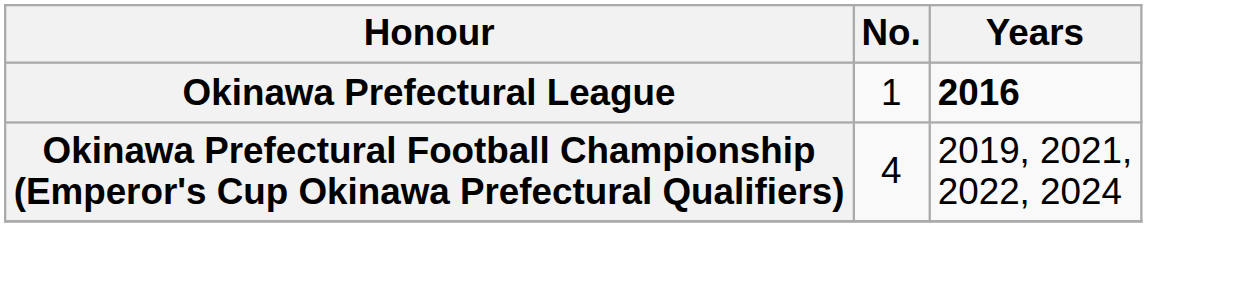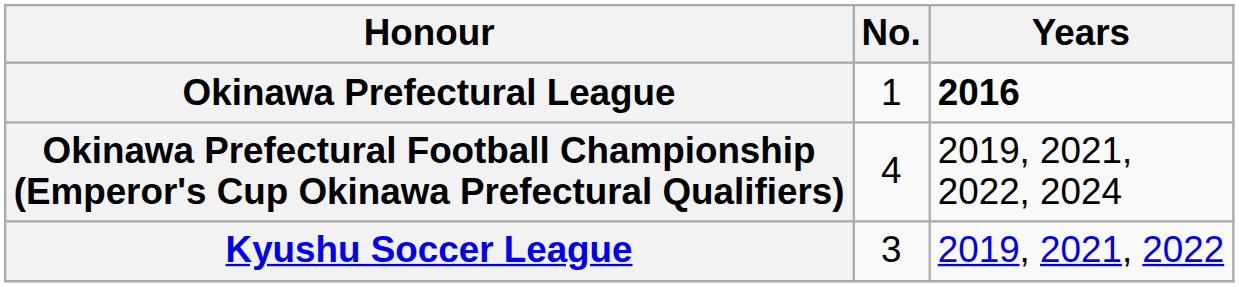+ row: Kyushu Soccer League | 3 | 2019, 2021, 2022
